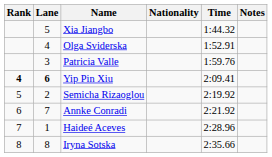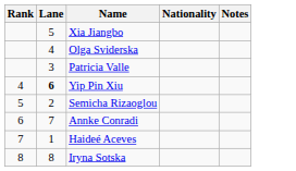- column: Time | 1:44.32 | 1:52.91 | 1:59.76 | 2:09.41 | 2:19.92 | 2:21.92 | 2:28.96 | 2:35.66
Yip Pin Xiu | Rank: bold -> normal
